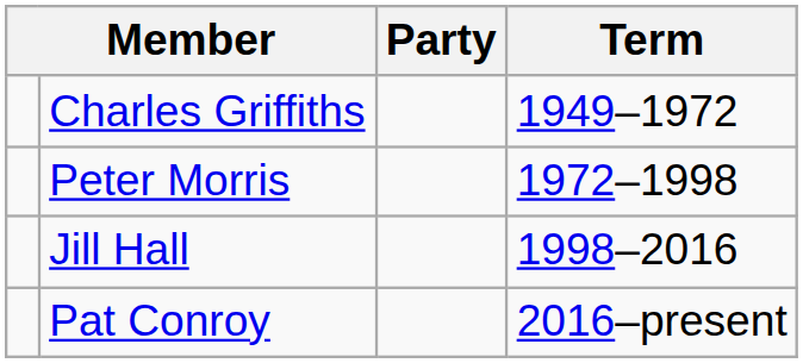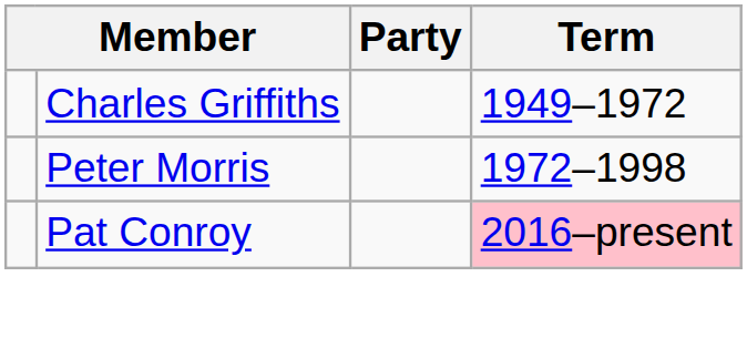- row: Jill Hall | 1998–2016
Pat Conroy | Term: no background -> pink background
